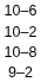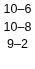- row: 10–2
